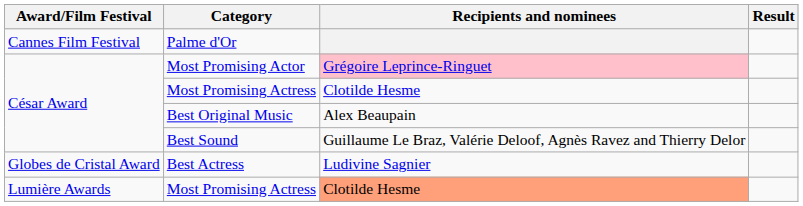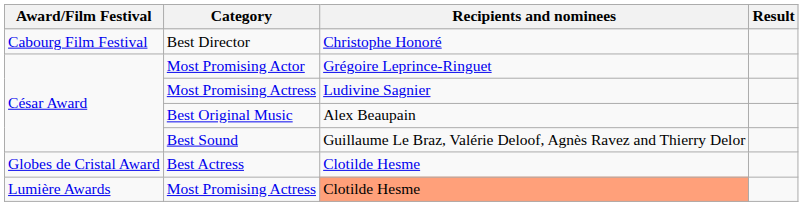- row: Cannes Film Festival | Palme d'Or
+ row: Cabourg Film Festival | Best Director | Christophe Honoré
Most Promising Actor | Recipients and nominees: pink background -> no background
César Award / Most Promising Actress | Recipients and nominees: Clotilde Hesme -> Ludivine Sagnier
Best Actress | Recipients and nominees: Ludivine Sagnier -> Clotilde Hesme
